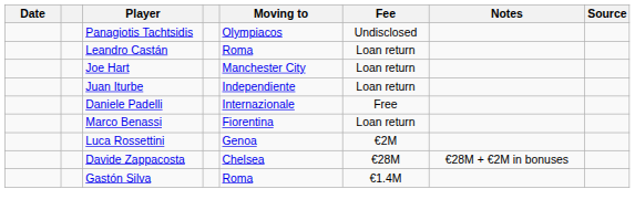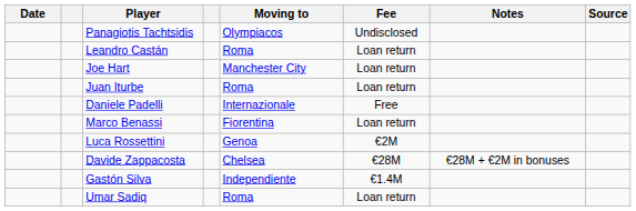Juan Iturbe | Moving to: Independiente -> Roma
Gastón Silva | Moving to: Roma -> Independiente
+ row: Umar Sadiq | Roma | Loan return
